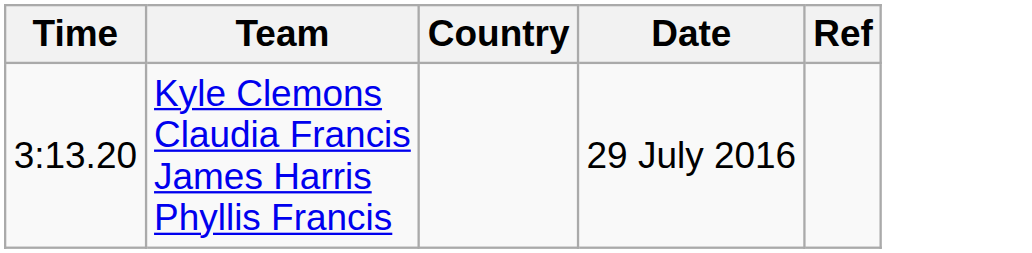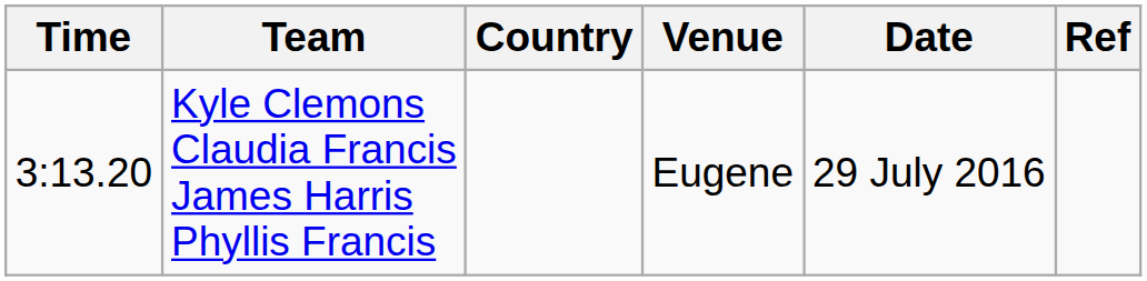+ column: Venue | Eugene
